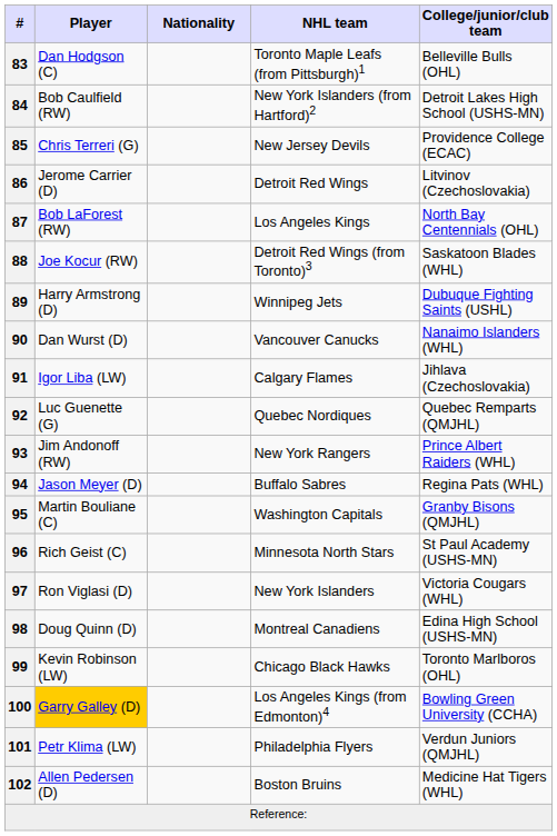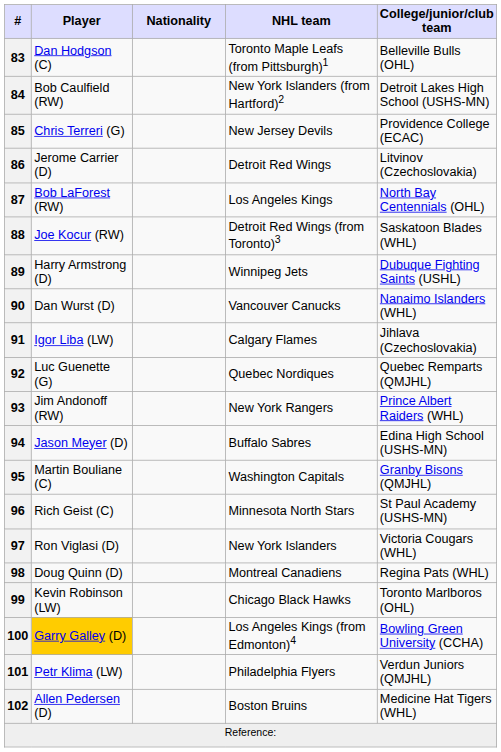94 | College/junior/club team: Regina Pats (WHL) -> Edina High School (USHS-MN)
98 | College/junior/club team: Edina High School (USHS-MN) -> Regina Pats (WHL)
